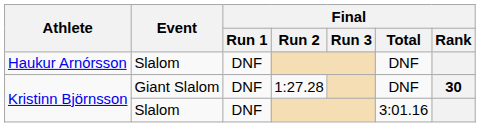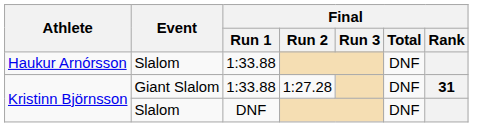Haukur Arnórsson | Final / Run 1: DNF -> 1:33.88
Kristinn Björnsson / Giant Slalom | Final / Run 1: DNF -> 1:33.88
Kristinn Björnsson / Giant Slalom | Final / Rank: 30 -> 31
Kristinn Björnsson / Slalom | Final / Total: 3:01.16 -> DNF
